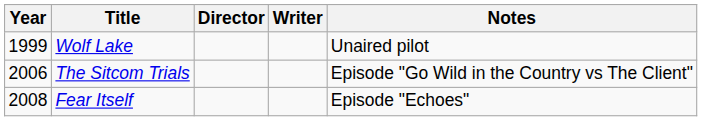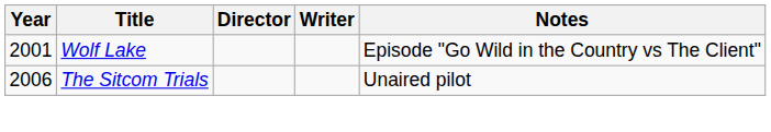Wolf Lake | Year: 1999 -> 2001
Wolf Lake | Notes: Unaired pilot -> Episode "Go Wild in the Country vs The Client"
The Sitcom Trials | Notes: Episode "Go Wild in the Country vs The Client" -> Unaired pilot
- row: 2008 | Fear Itself | Episode "Echoes"
